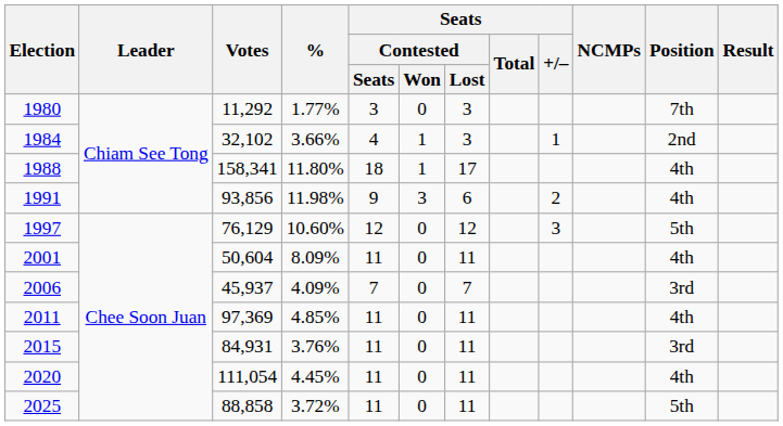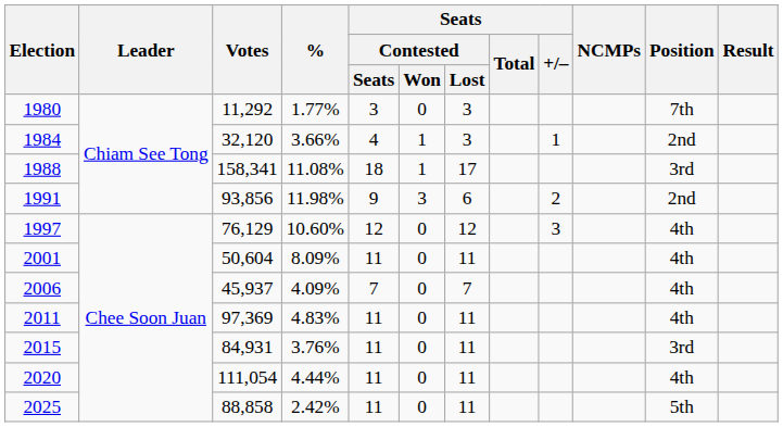1984 | Votes: 32,102 -> 32,120
1988 | %: 11.80% -> 11.08%
1988 | Position: 4th -> 3rd
1991 | Position: 4th -> 2nd
1997 | Position: 5th -> 4th
2006 | Position: 3rd -> 4th
2011 | %: 4.85% -> 4.83%
2020 | %: 4.45% -> 4.44%
2025 | %: 3.72% -> 2.42%
